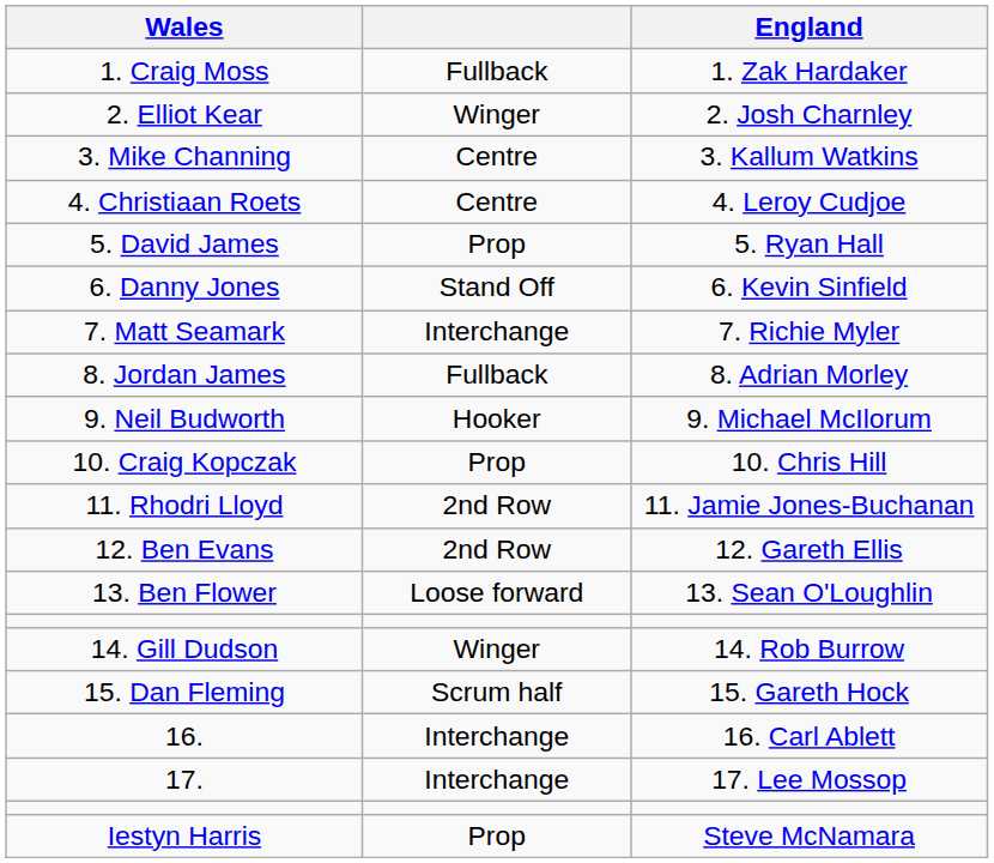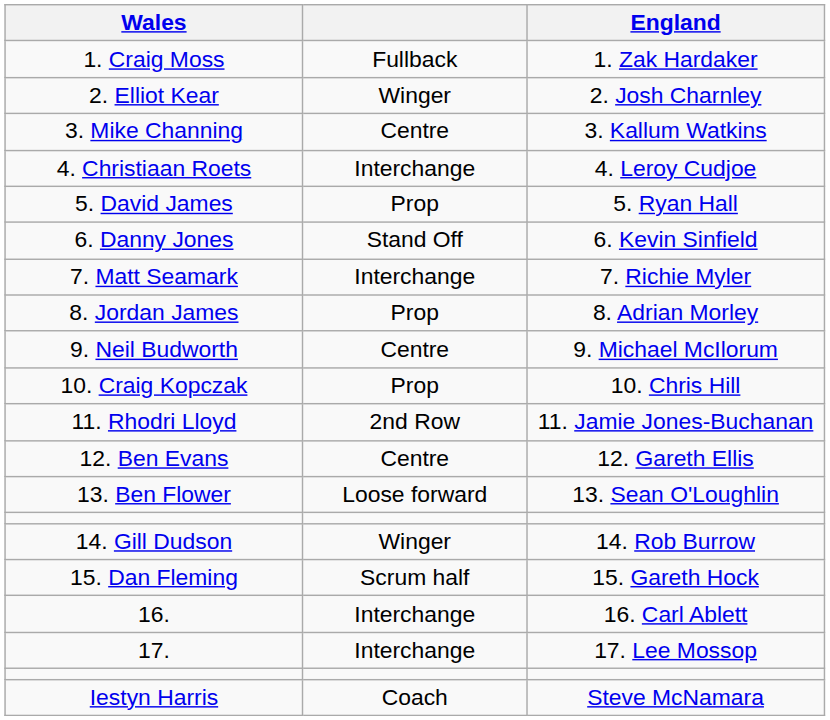4. Christiaan Roets | column 2: Centre -> Interchange
8. Jordan James | column 2: Fullback -> Prop
9. Neil Budworth | column 2: Hooker -> Centre
12. Ben Evans | column 2: 2nd Row -> Centre
Iestyn Harris | column 2: Prop -> Coach
